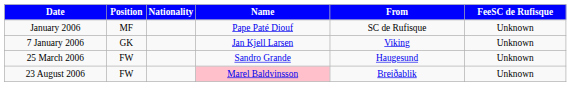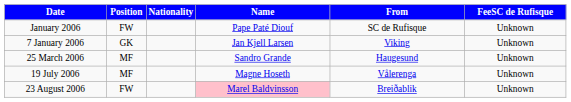January 2006 | Position: MF -> FW
25 March 2006 | Position: FW -> MF
+ row: 19 July 2006 | MF | Magne Hoseth | Vålerenga | Unknown
